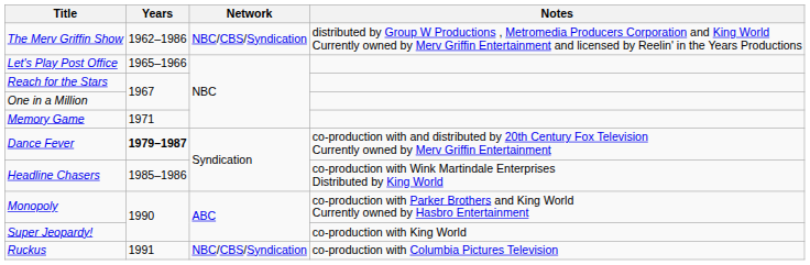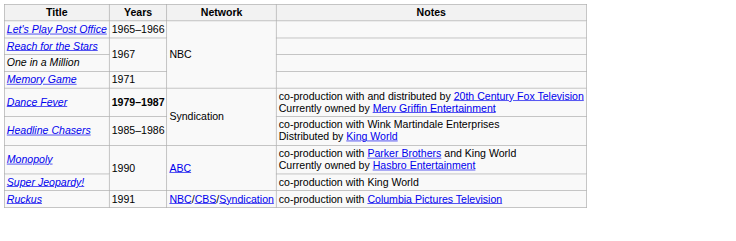- row: The Merv Griffin Show | 1962–1986 | NBC/CBS/Syndication | distributed by Group W Productions , Metromedia Producers Corporation and King World Currently owned by Merv Griffin Entertainment and licensed by Reelin' in the Years Productions
